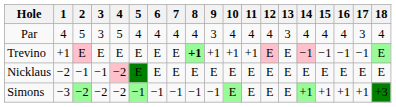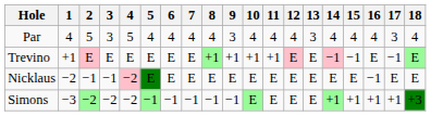Trevino | 8: bold -> normal
Trevino | 16: −1 -> E
Nicklaus | 16: E -> −1
